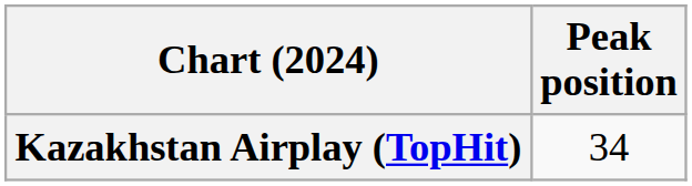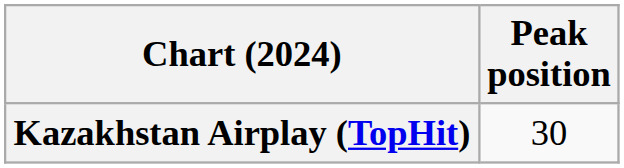Kazakhstan Airplay (TopHit) | Peak position: 34 -> 30
